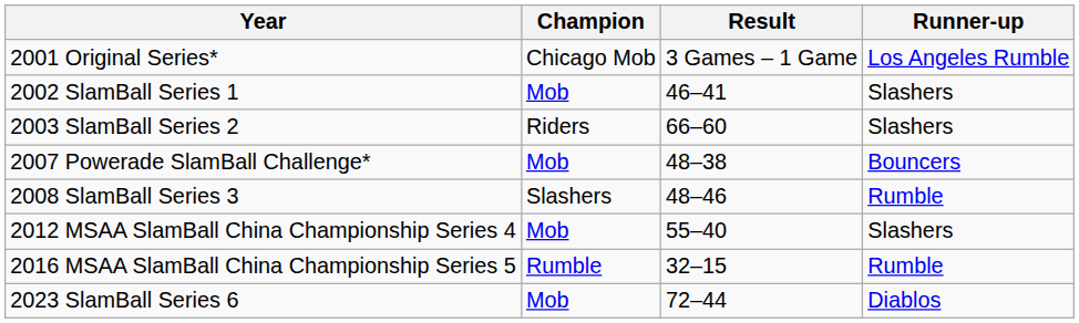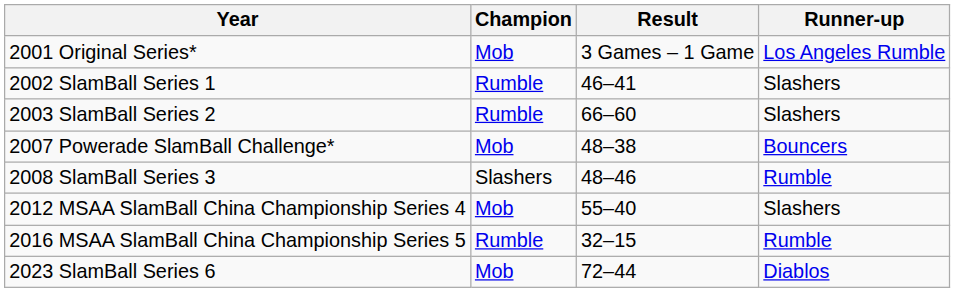2001 Original Series* | Champion: Chicago Mob -> Mob
2002 SlamBall Series 1 | Champion: Mob -> Rumble
2003 SlamBall Series 2 | Champion: Riders -> Rumble
